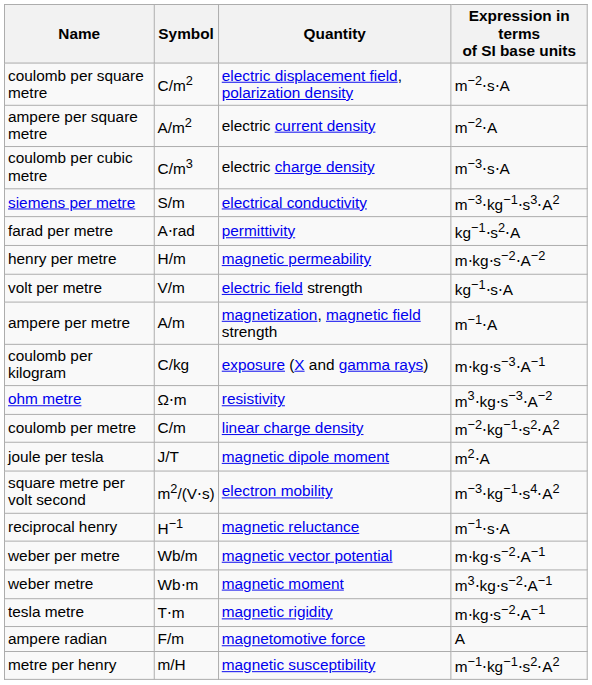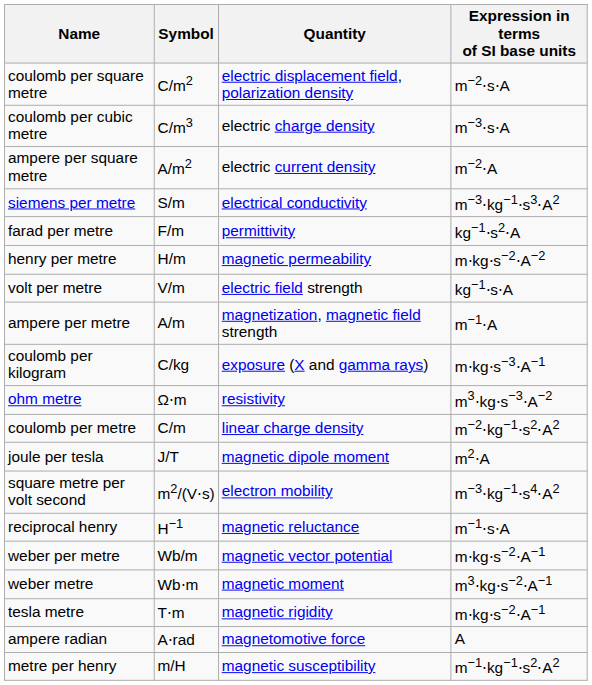rows swapped: coulomb per cubic metre <-> ampere per square metre
farad per metre | Symbol: A⋅rad -> F/m
ampere radian | Symbol: F/m -> A⋅rad
